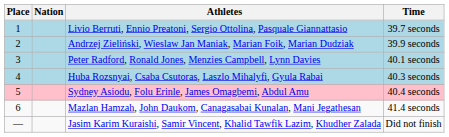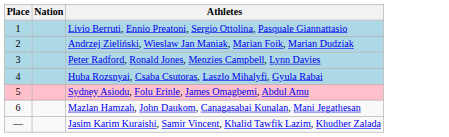- column: Time | 39.7 seconds | 39.9 seconds | 40.1 seconds | 40.3 seconds | 40.4 seconds | 41.4 seconds | Did not finish
